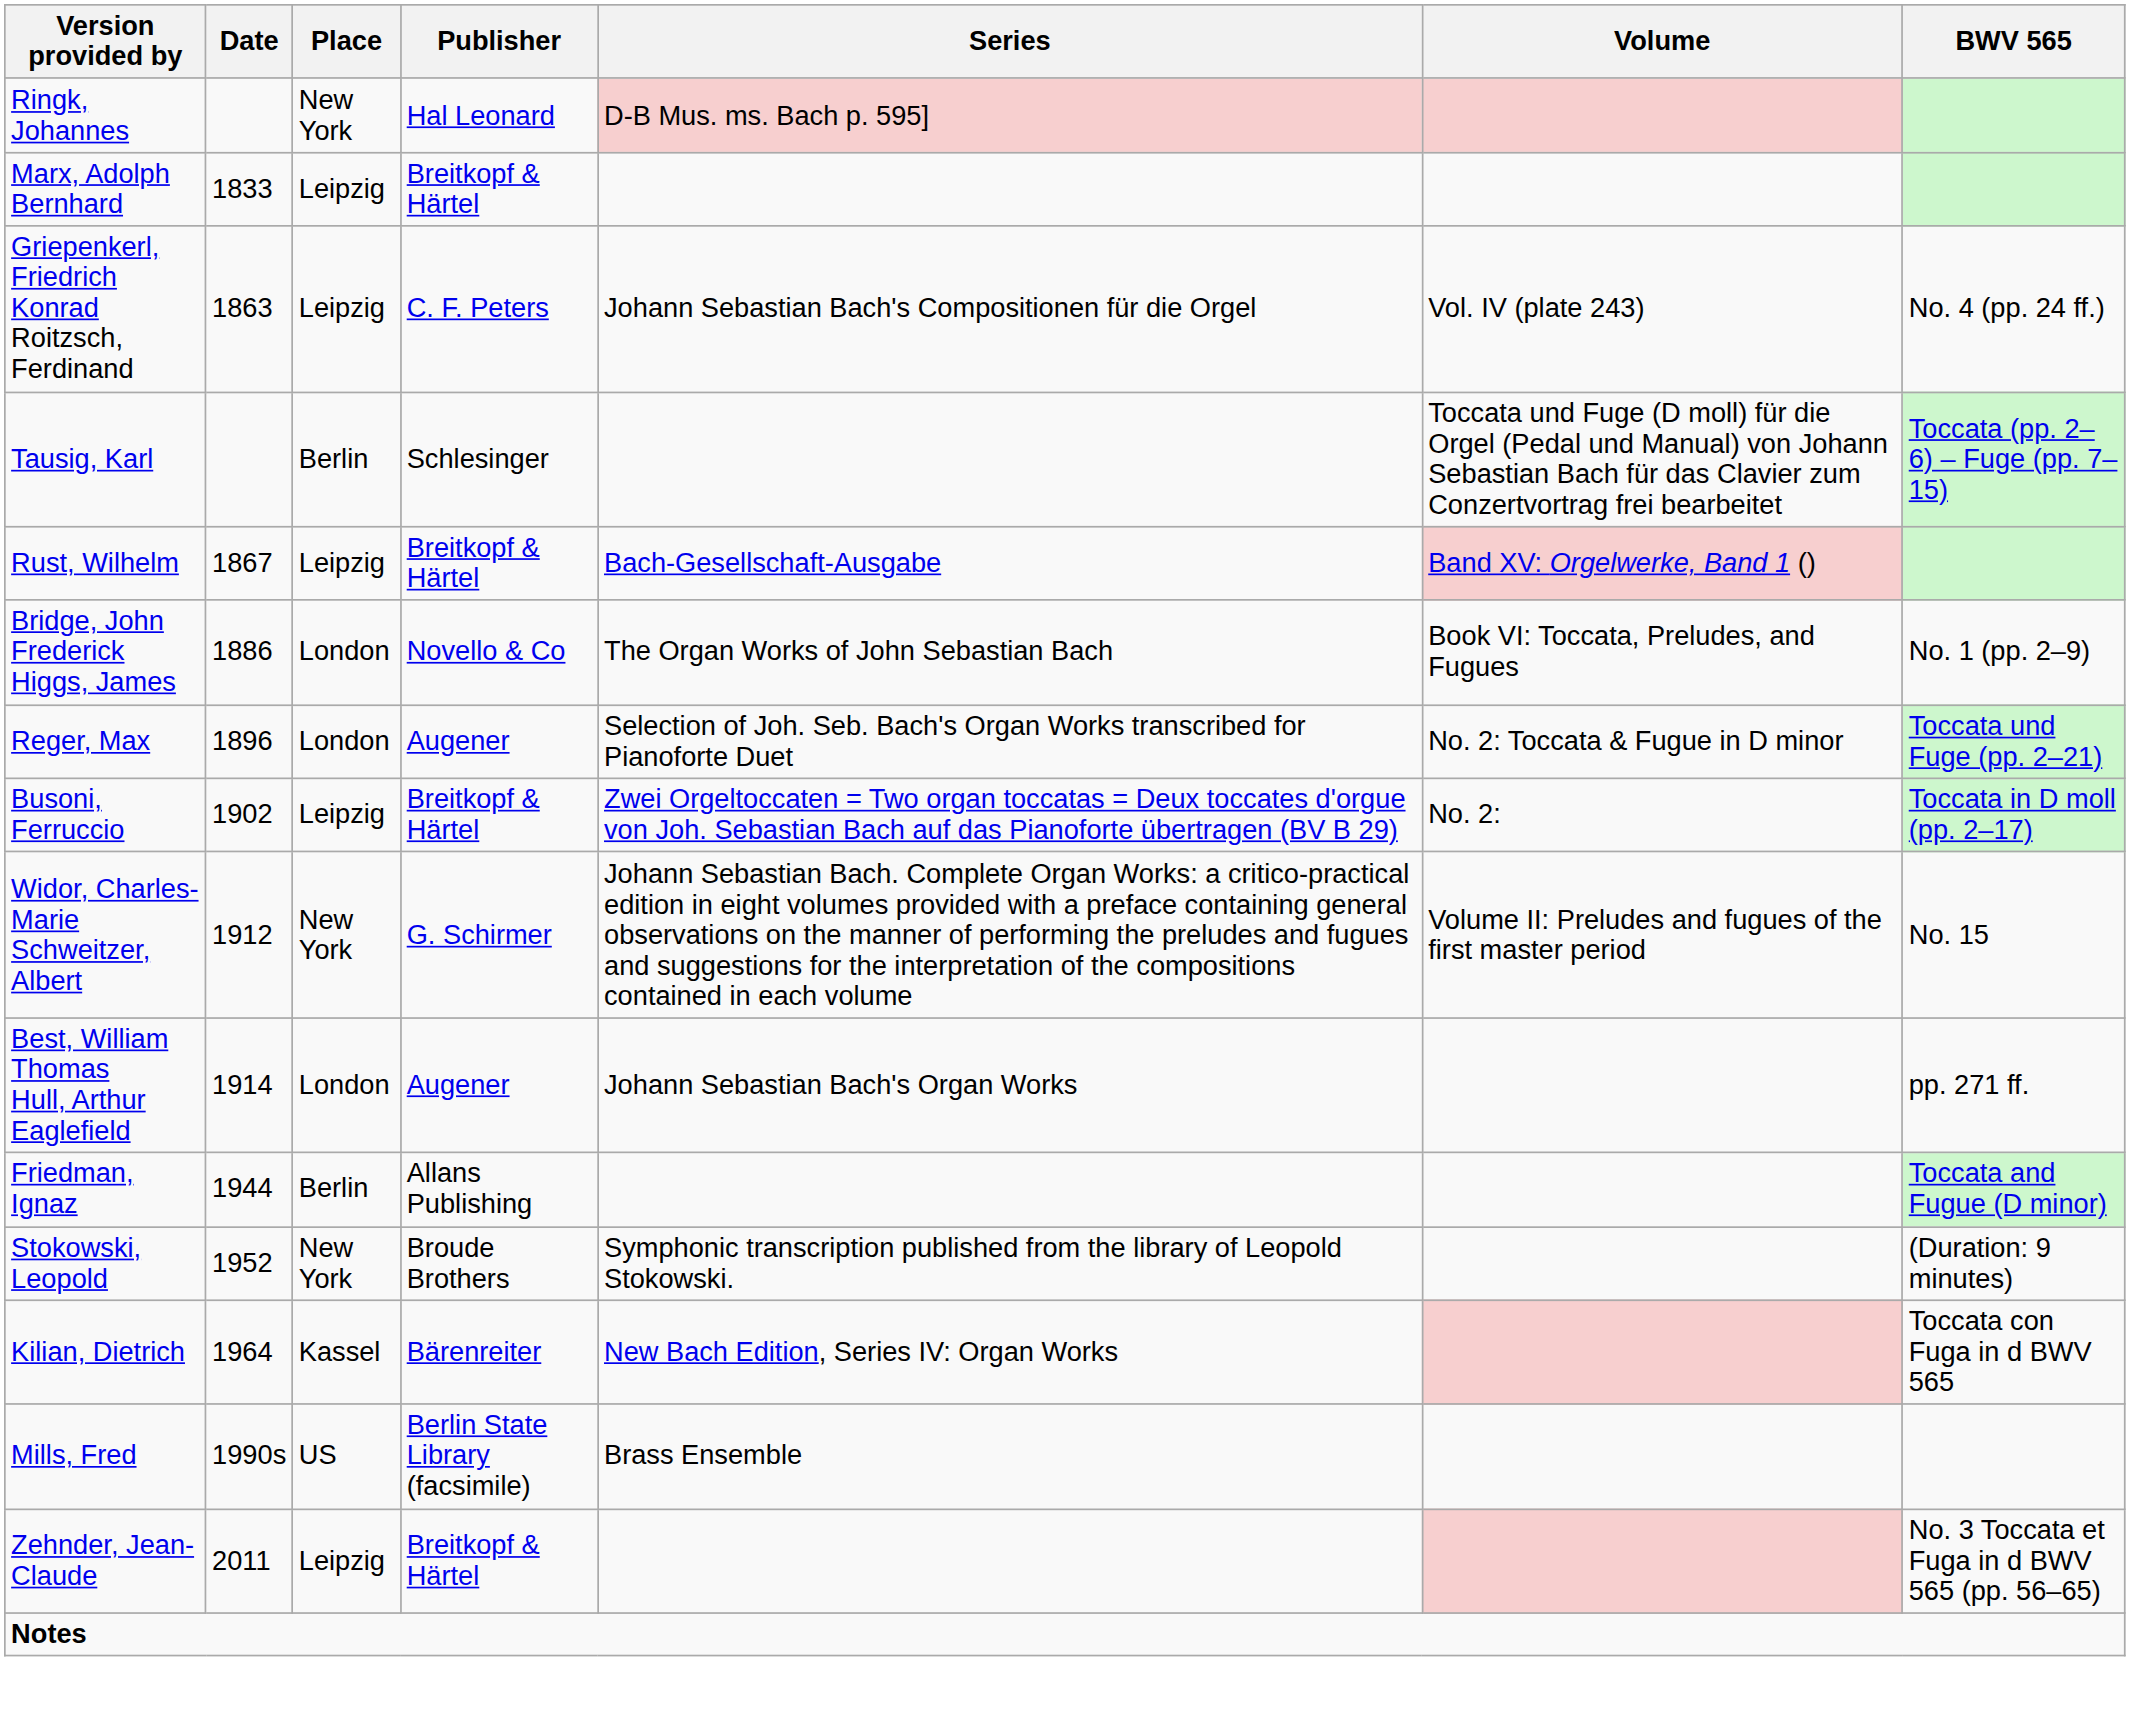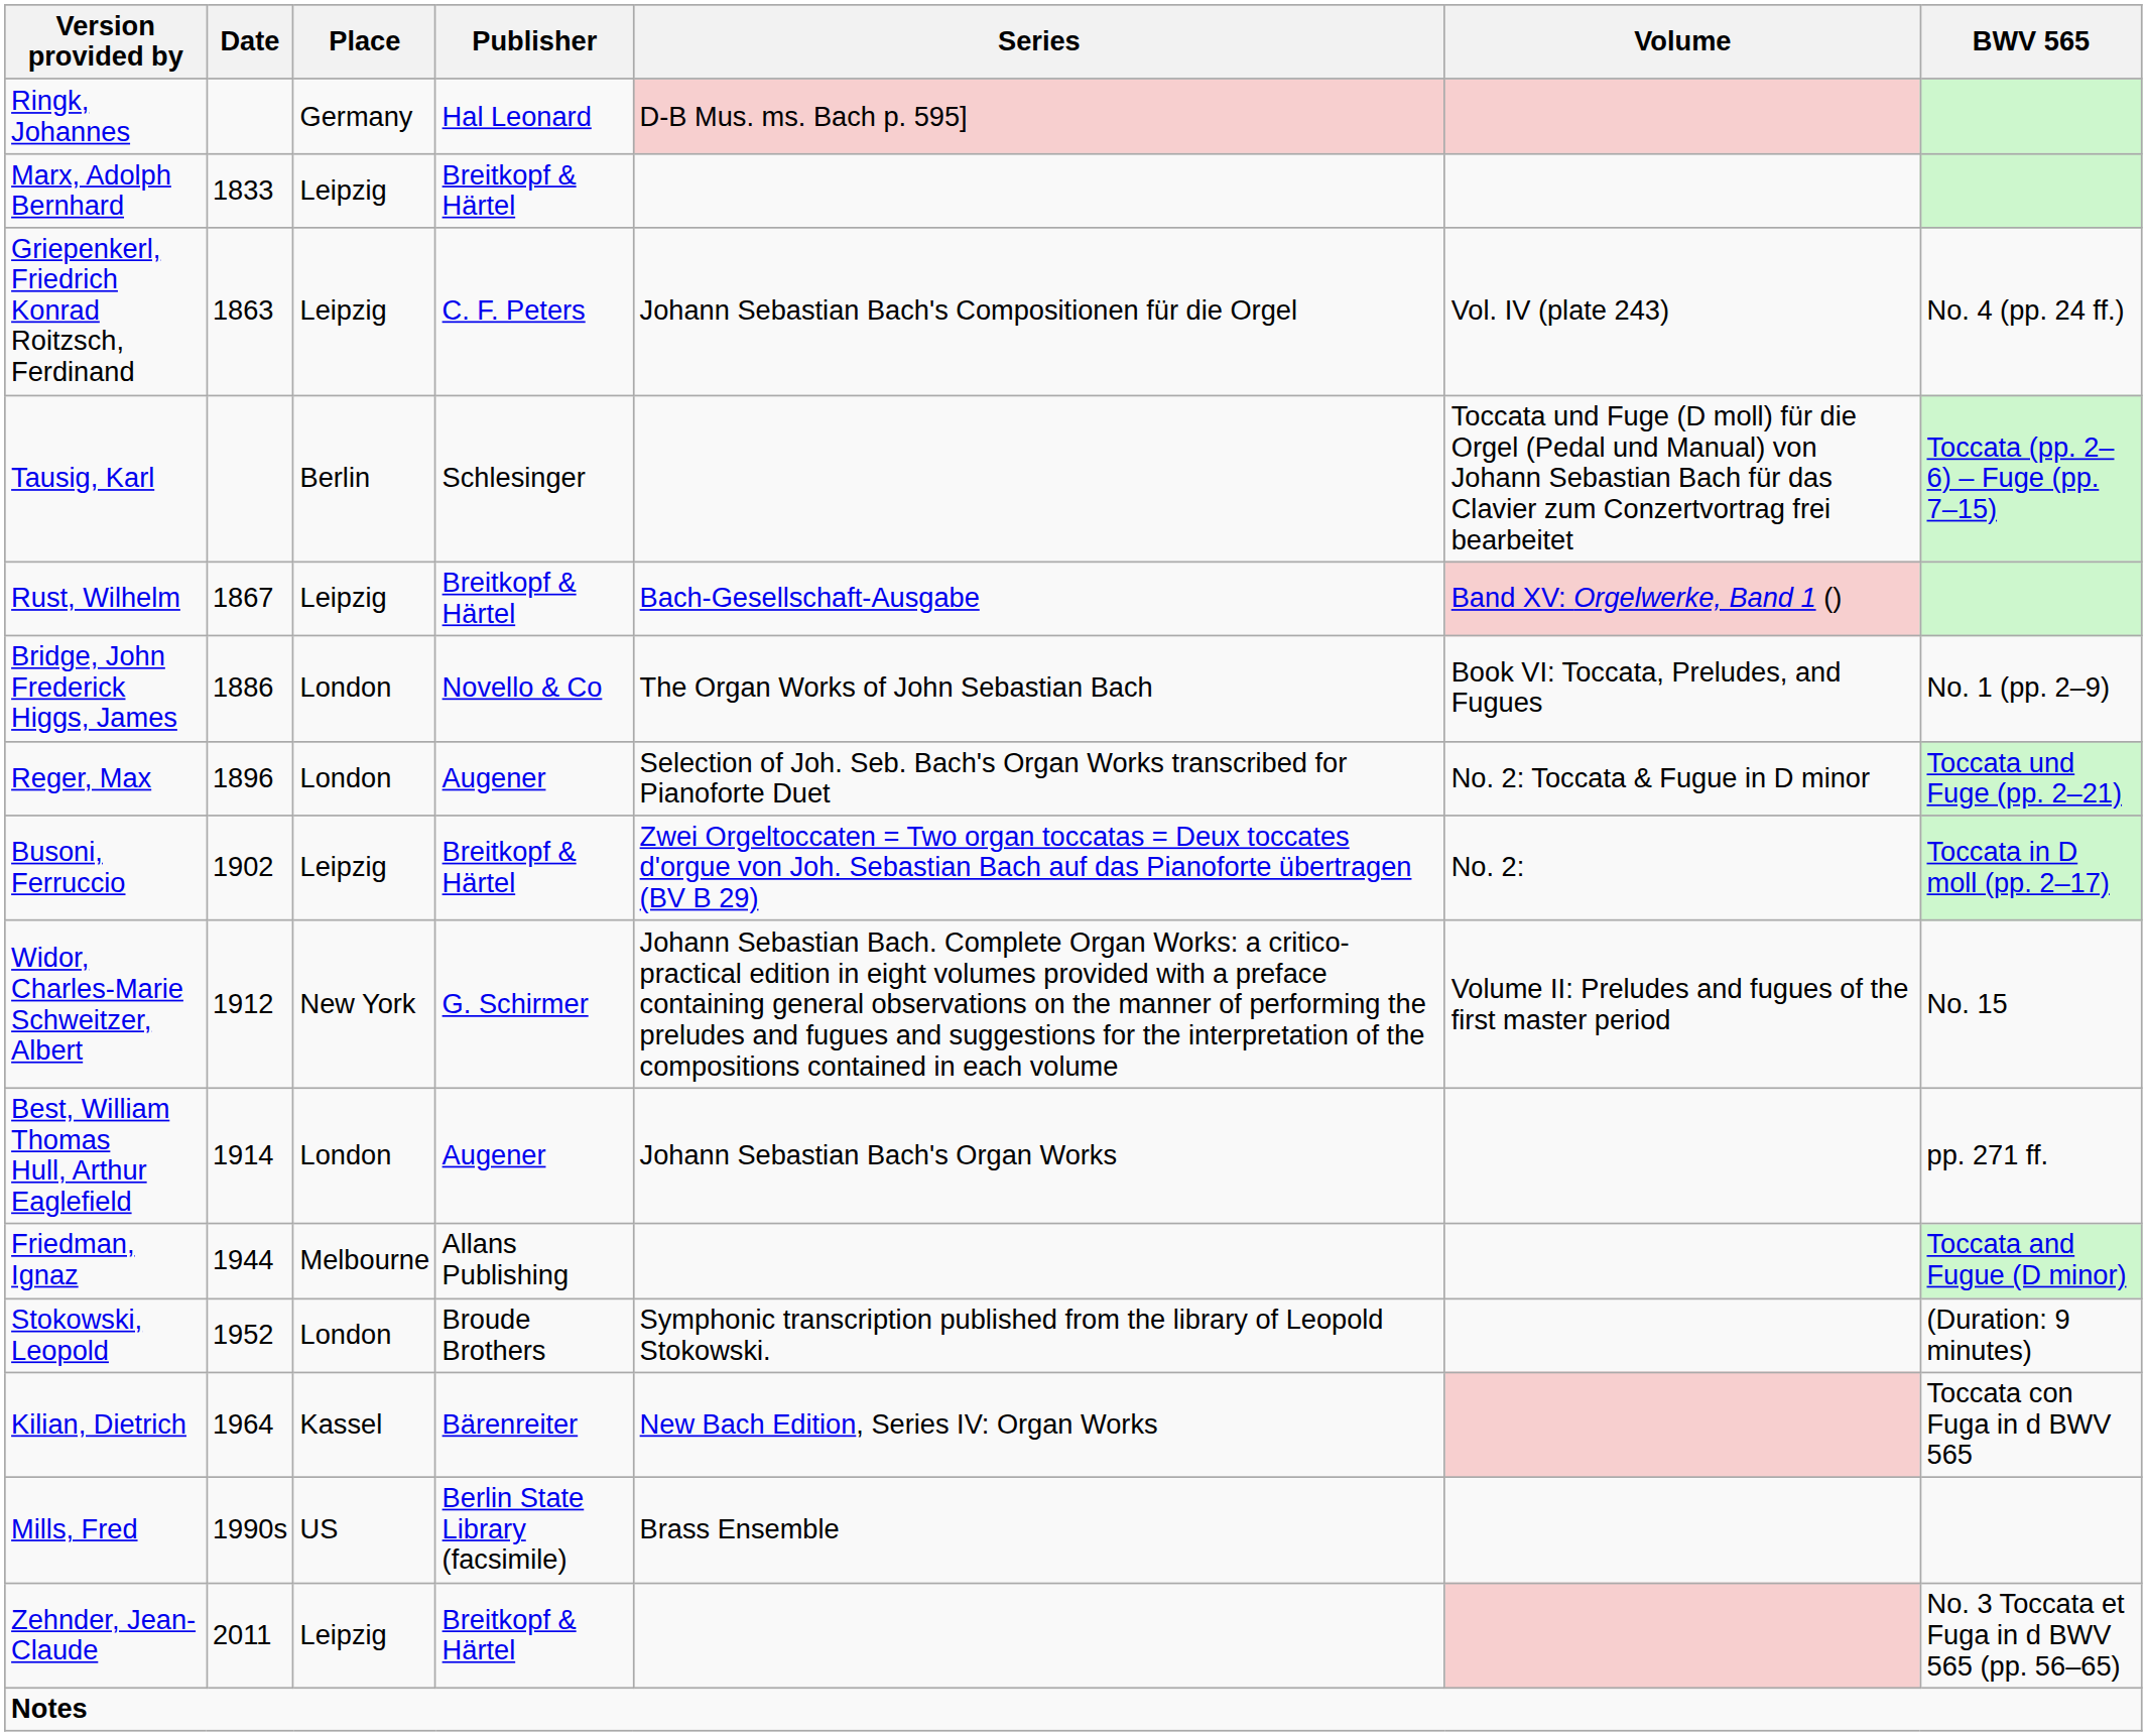Ringk, Johannes | Place: New York -> Germany
Friedman, Ignaz | Place: Berlin -> Melbourne
Stokowski, Leopold | Place: New York -> London
